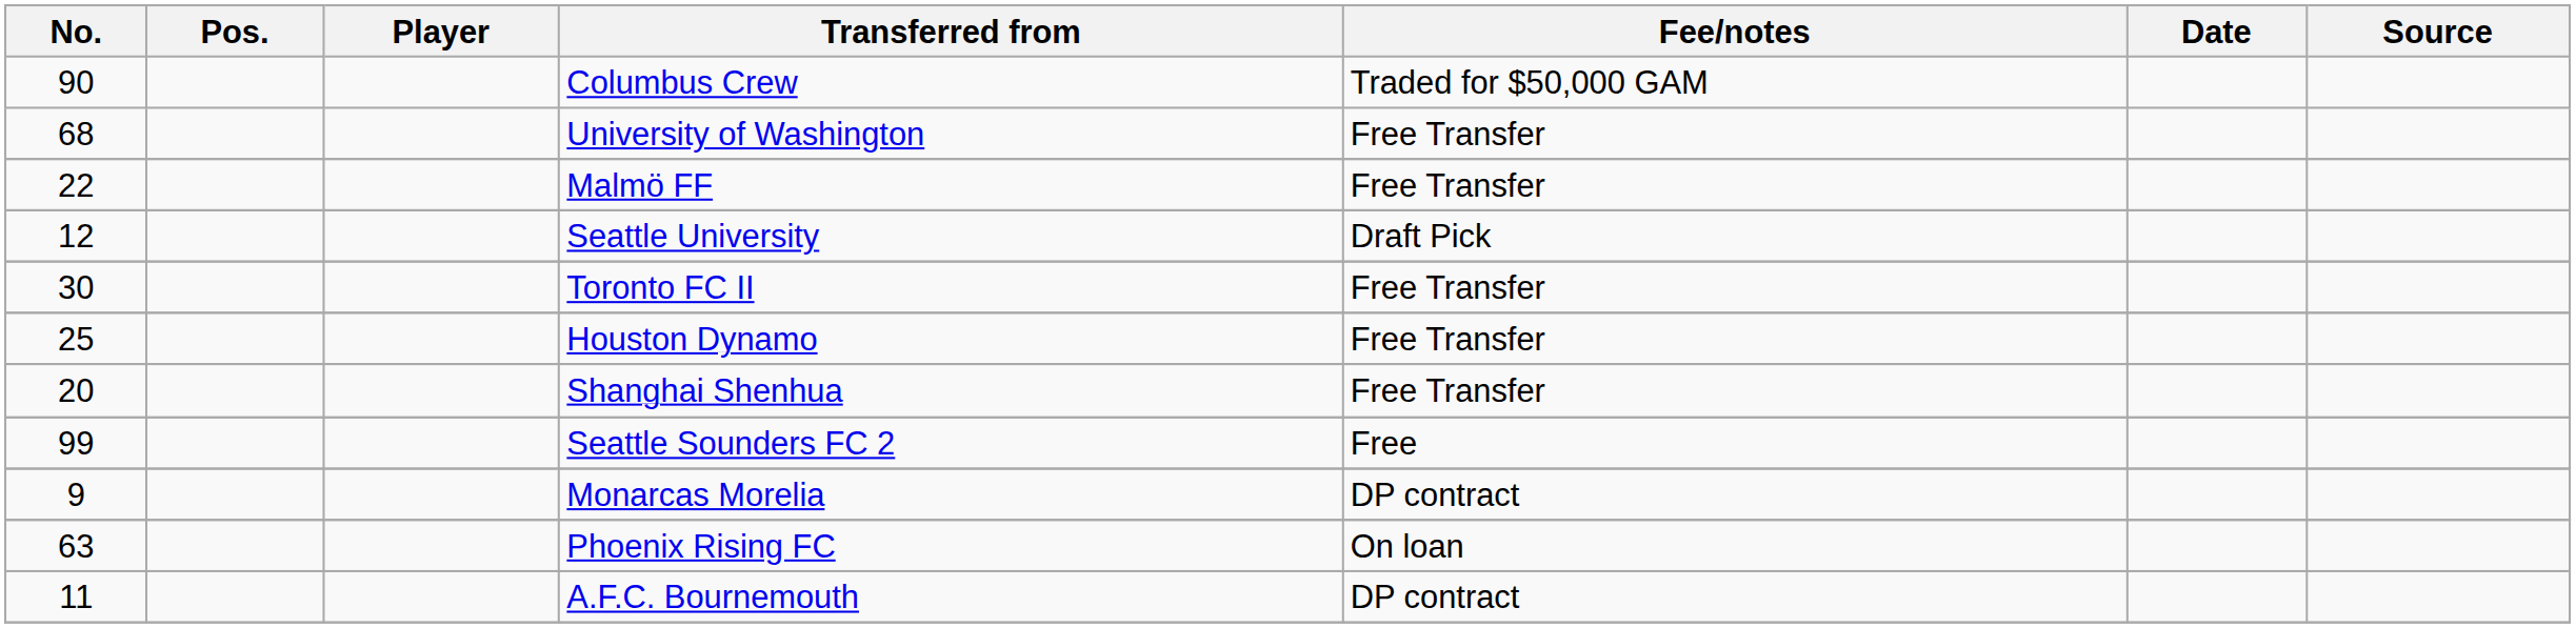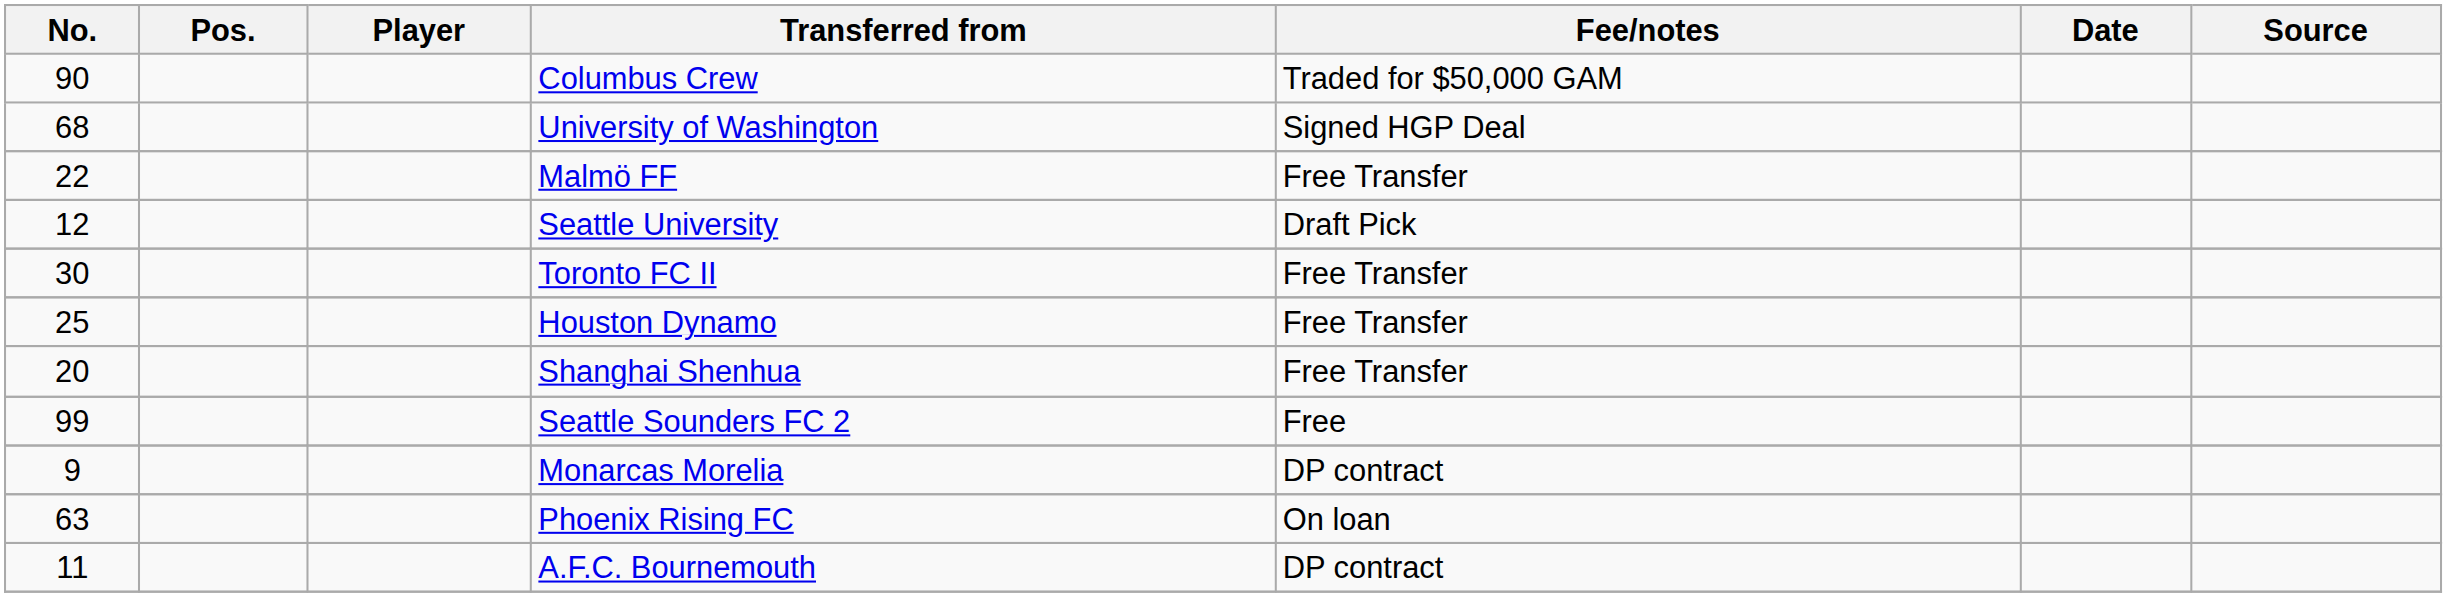University of Washington | Fee/notes: Free Transfer -> Signed HGP Deal
